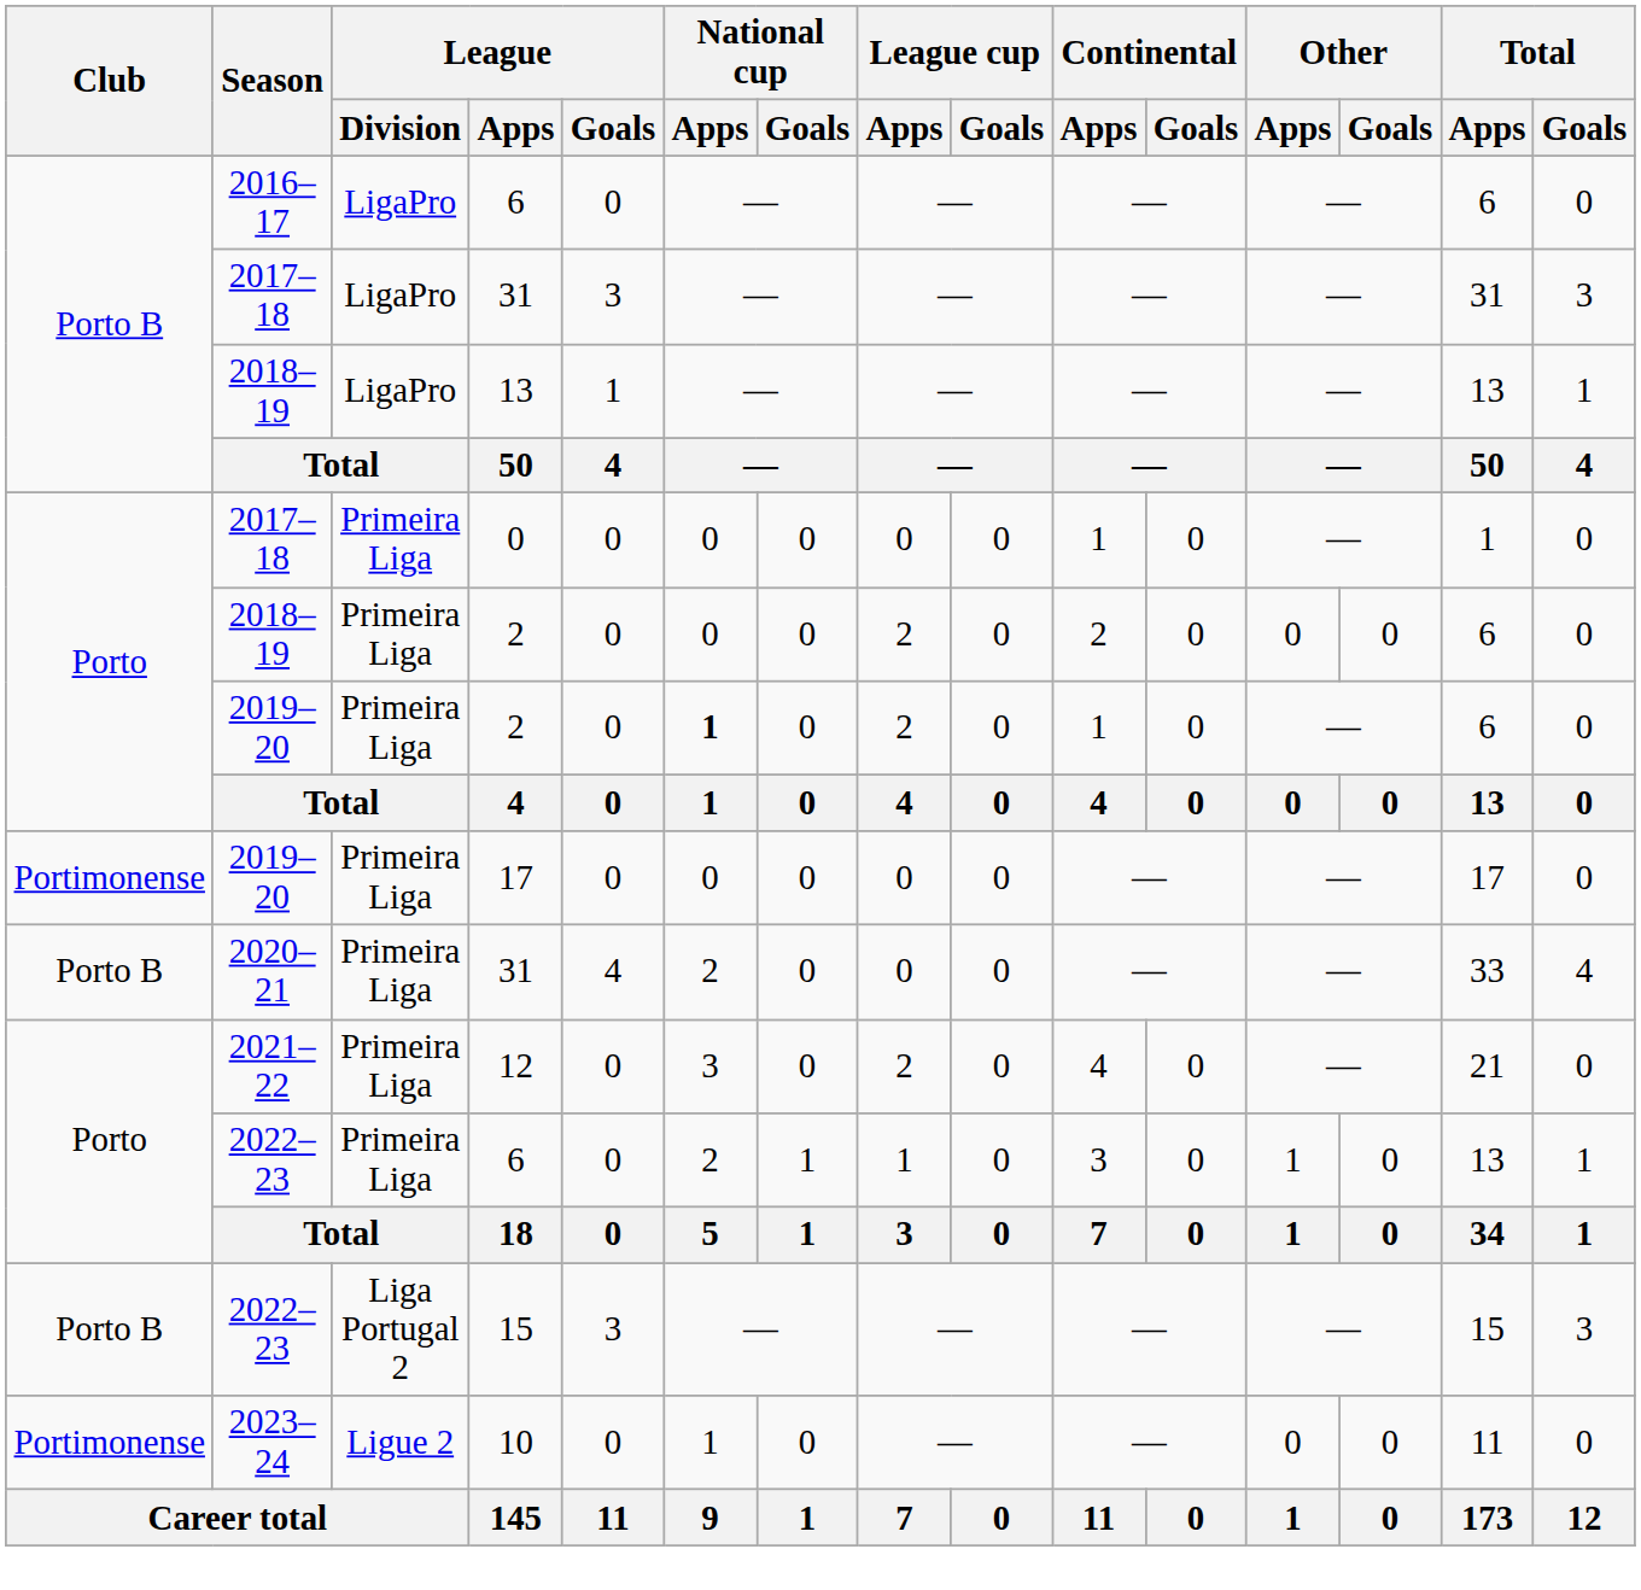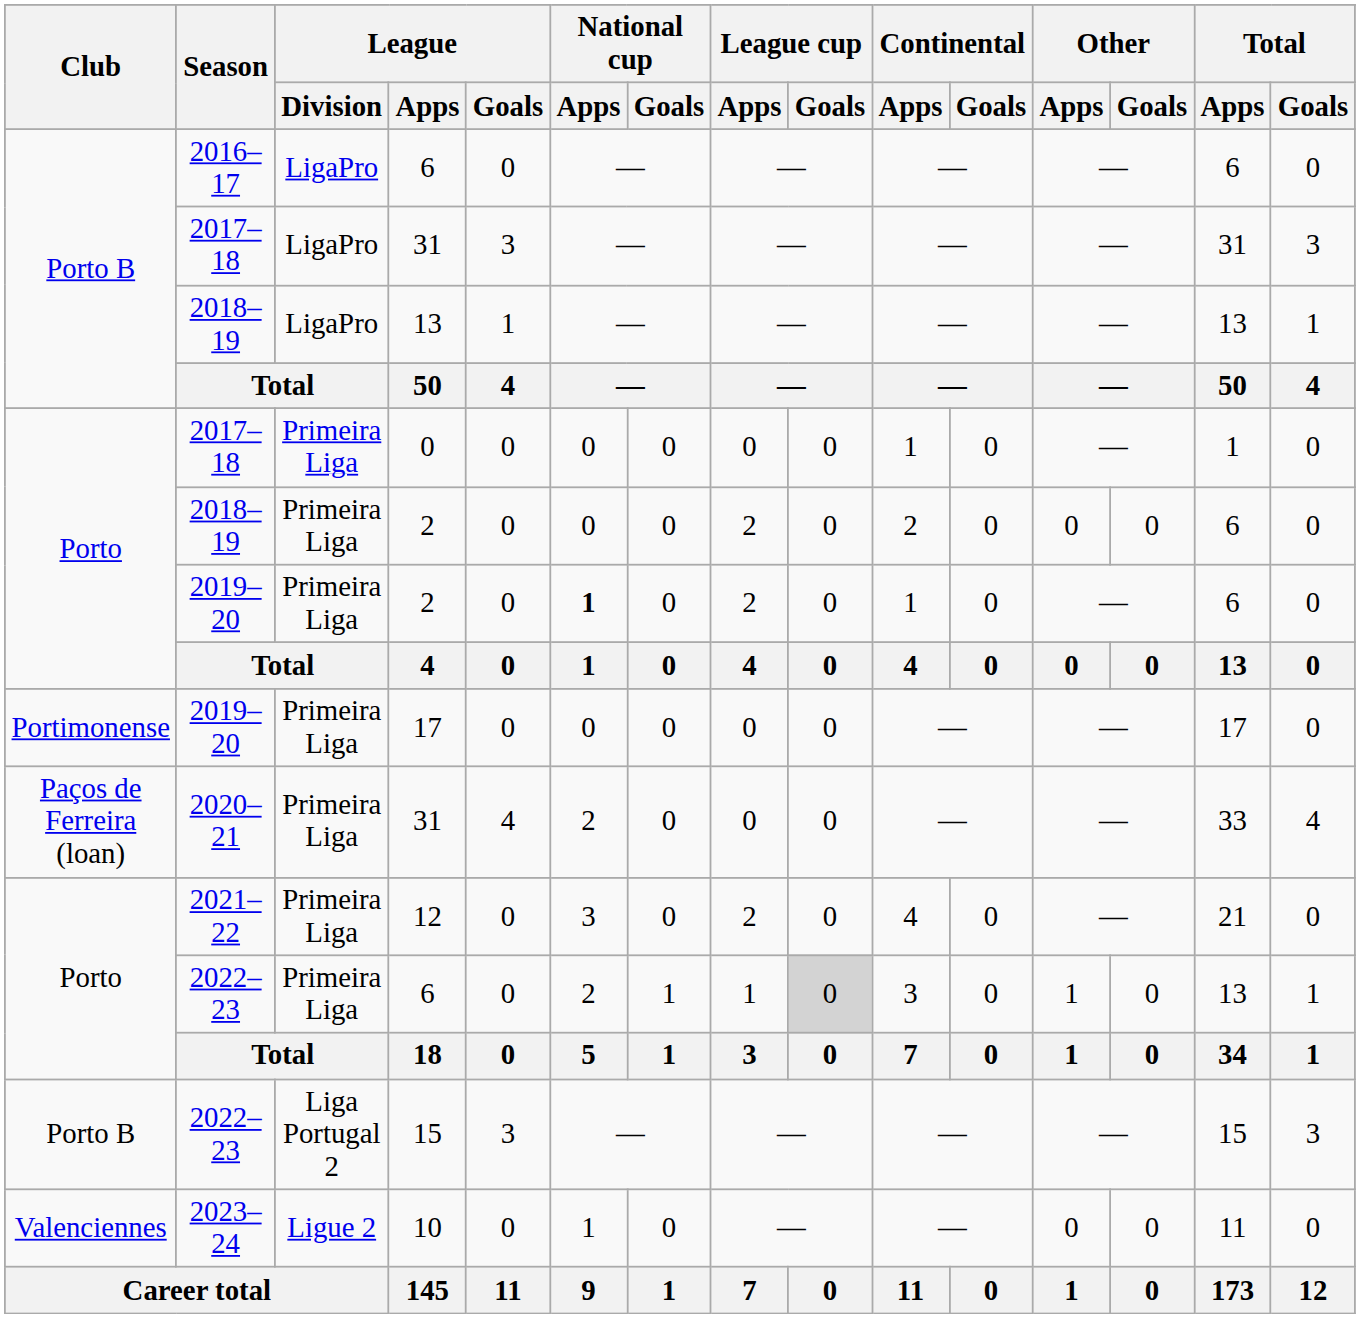2020–21 / 31 | Club: Porto B -> Paços de Ferreira (loan)
2022–23 / 6 | League cup / Goals: no background -> lightgrey background
10 | Club: Portimonense -> Valenciennes
